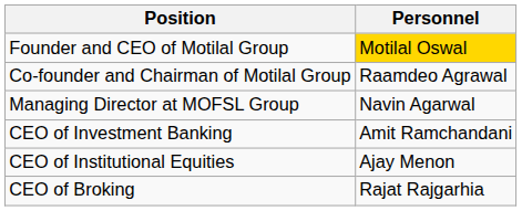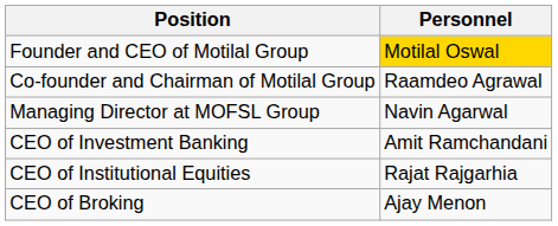CEO of Institutional Equities | Personnel: Ajay Menon -> Rajat Rajgarhia
CEO of Broking | Personnel: Rajat Rajgarhia -> Ajay Menon
